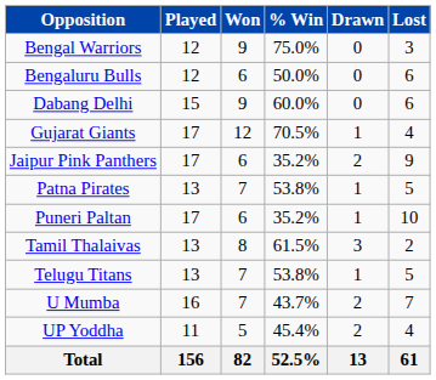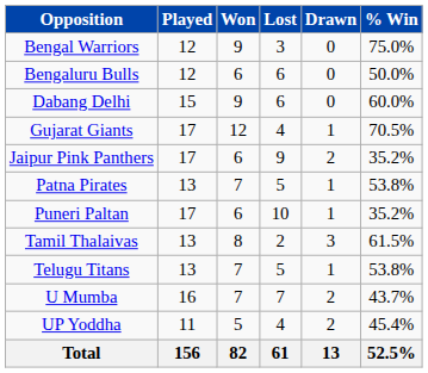columns swapped: Lost <-> % Win
